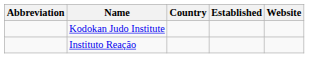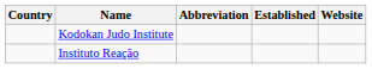columns swapped: Country <-> Abbreviation
